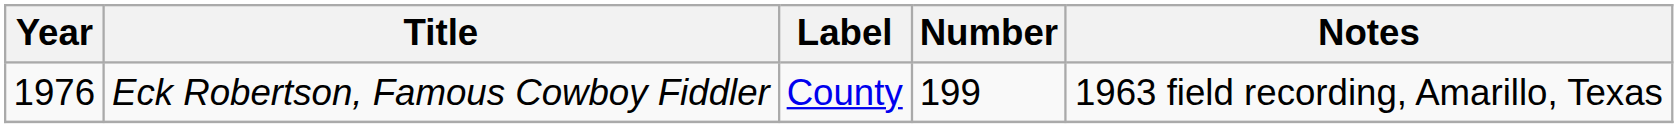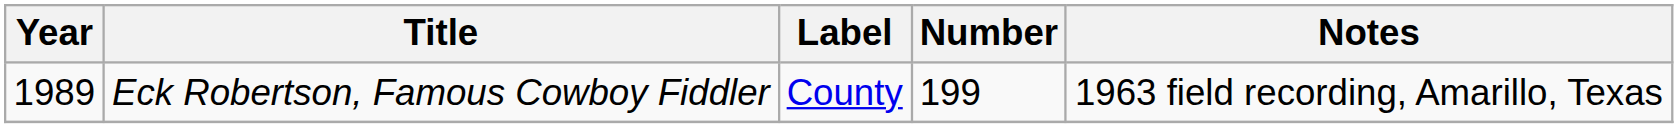Eck Robertson, Famous Cowboy Fiddler | Year: 1976 -> 1989
